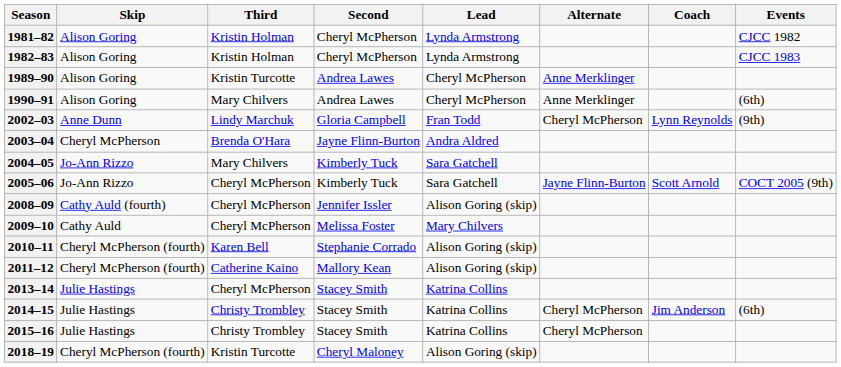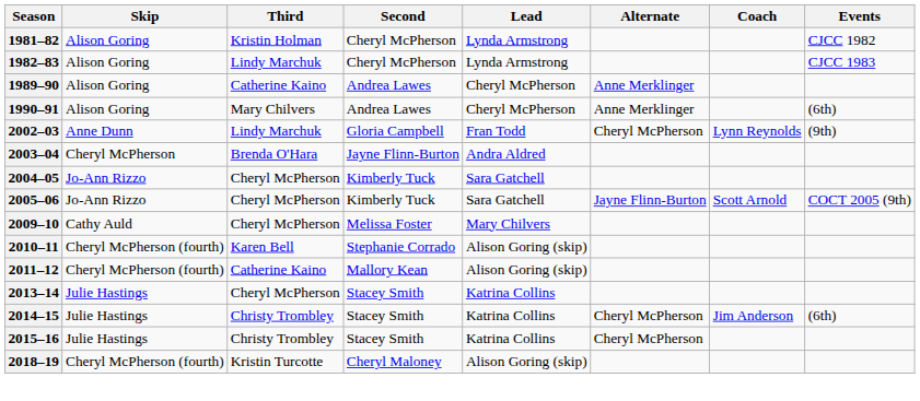1982–83 | Third: Kristin Holman -> Lindy Marchuk
1989–90 | Third: Kristin Turcotte -> Catherine Kaino
2004–05 | Third: Mary Chilvers -> Cheryl McPherson
- row: 2008–09 | Cathy Auld (fourth) | Cheryl McPherson | Jennifer Issler | Alison Goring (skip)
